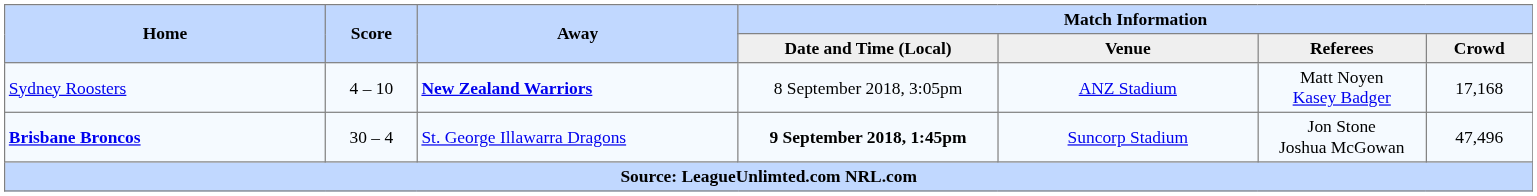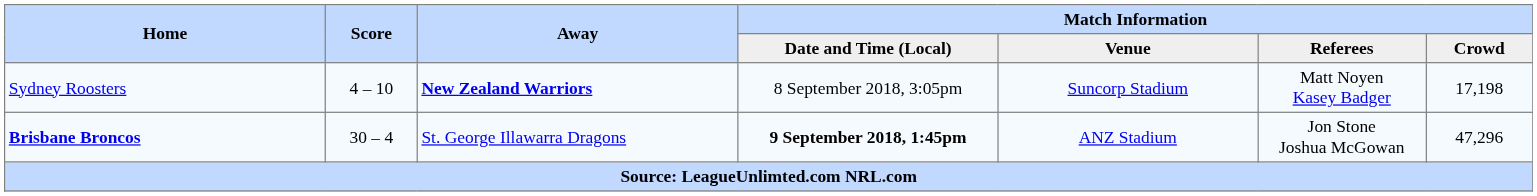Sydney Roosters | Match Information / Venue: ANZ Stadium -> Suncorp Stadium
Sydney Roosters | Match Information / Crowd: 17,168 -> 17,198
Brisbane Broncos | Match Information / Venue: Suncorp Stadium -> ANZ Stadium
Brisbane Broncos | Match Information / Crowd: 47,496 -> 47,296
